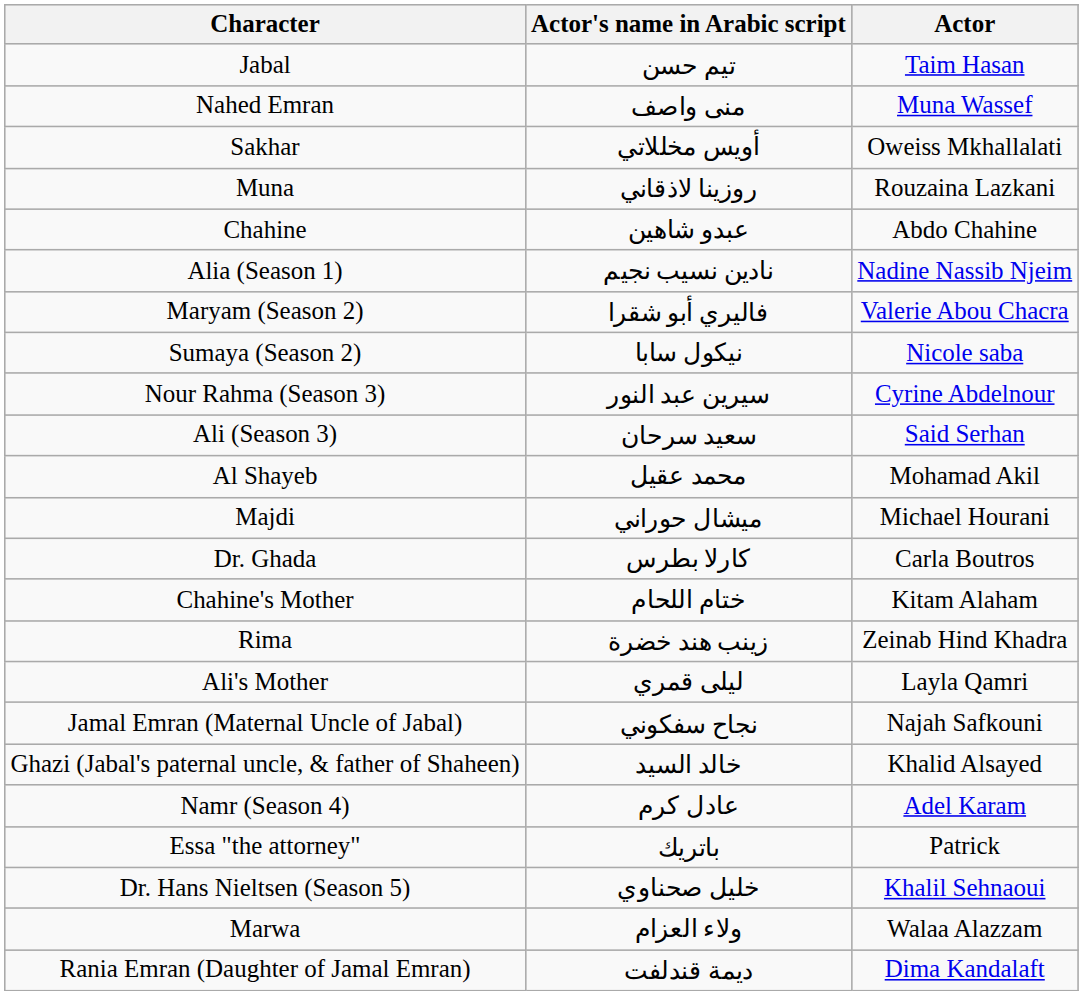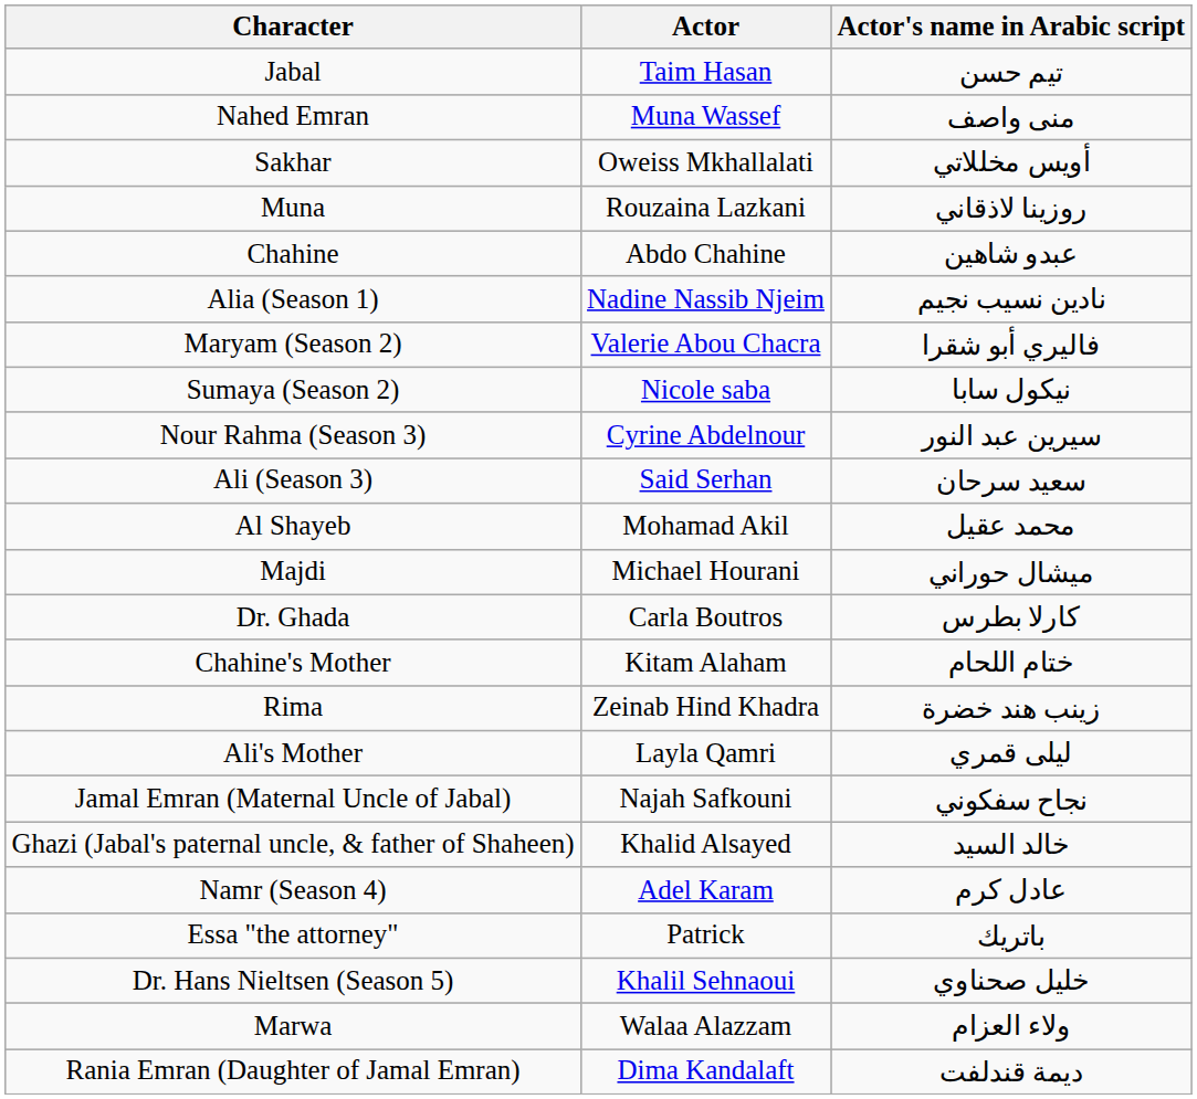columns swapped: Actor <-> Actor's name in Arabic script
